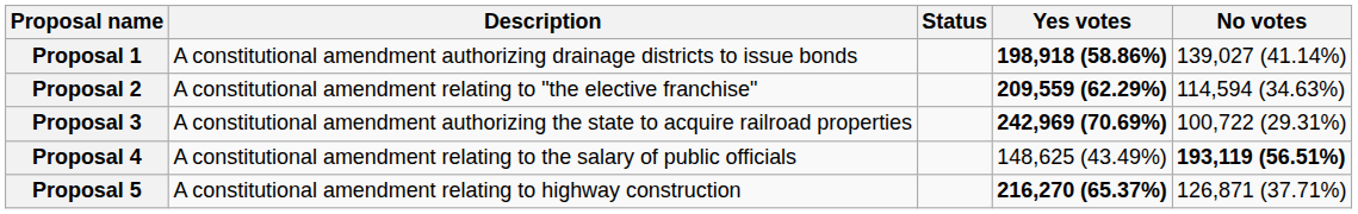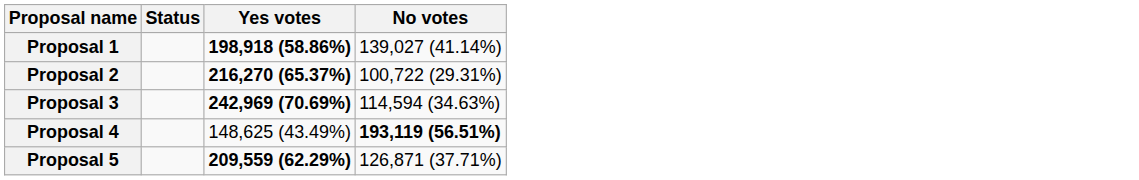- column: Description | A constitutional amendment authorizing drainage districts to issue bonds | A constitutional amendment relating to "the elective franchise" | A constitutional amendment authorizing the state to acquire railroad properties | A constitutional amendment relating to the salary of public officials | A constitutional amendment relating to highway construction
Proposal 2 | Yes votes: 209,559 (62.29%) -> 216,270 (65.37%)
Proposal 2 | No votes: 114,594 (34.63%) -> 100,722 (29.31%)
Proposal 3 | No votes: 100,722 (29.31%) -> 114,594 (34.63%)
Proposal 5 | Yes votes: 216,270 (65.37%) -> 209,559 (62.29%)
